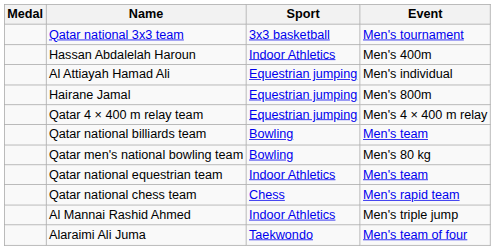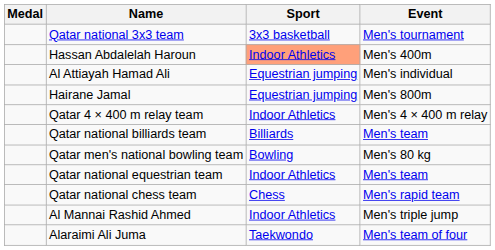Hassan Abdalelah Haroun | Sport: no background -> lightsalmon background
Qatar 4 × 400 m relay team | Sport: Equestrian jumping -> Indoor Athletics
Qatar national billiards team | Sport: Bowling -> Billiards
